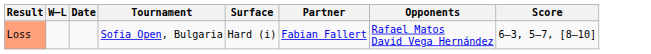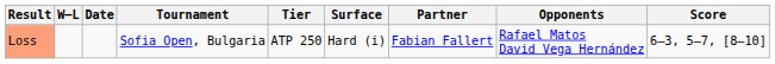+ column: Tier | ATP 250
